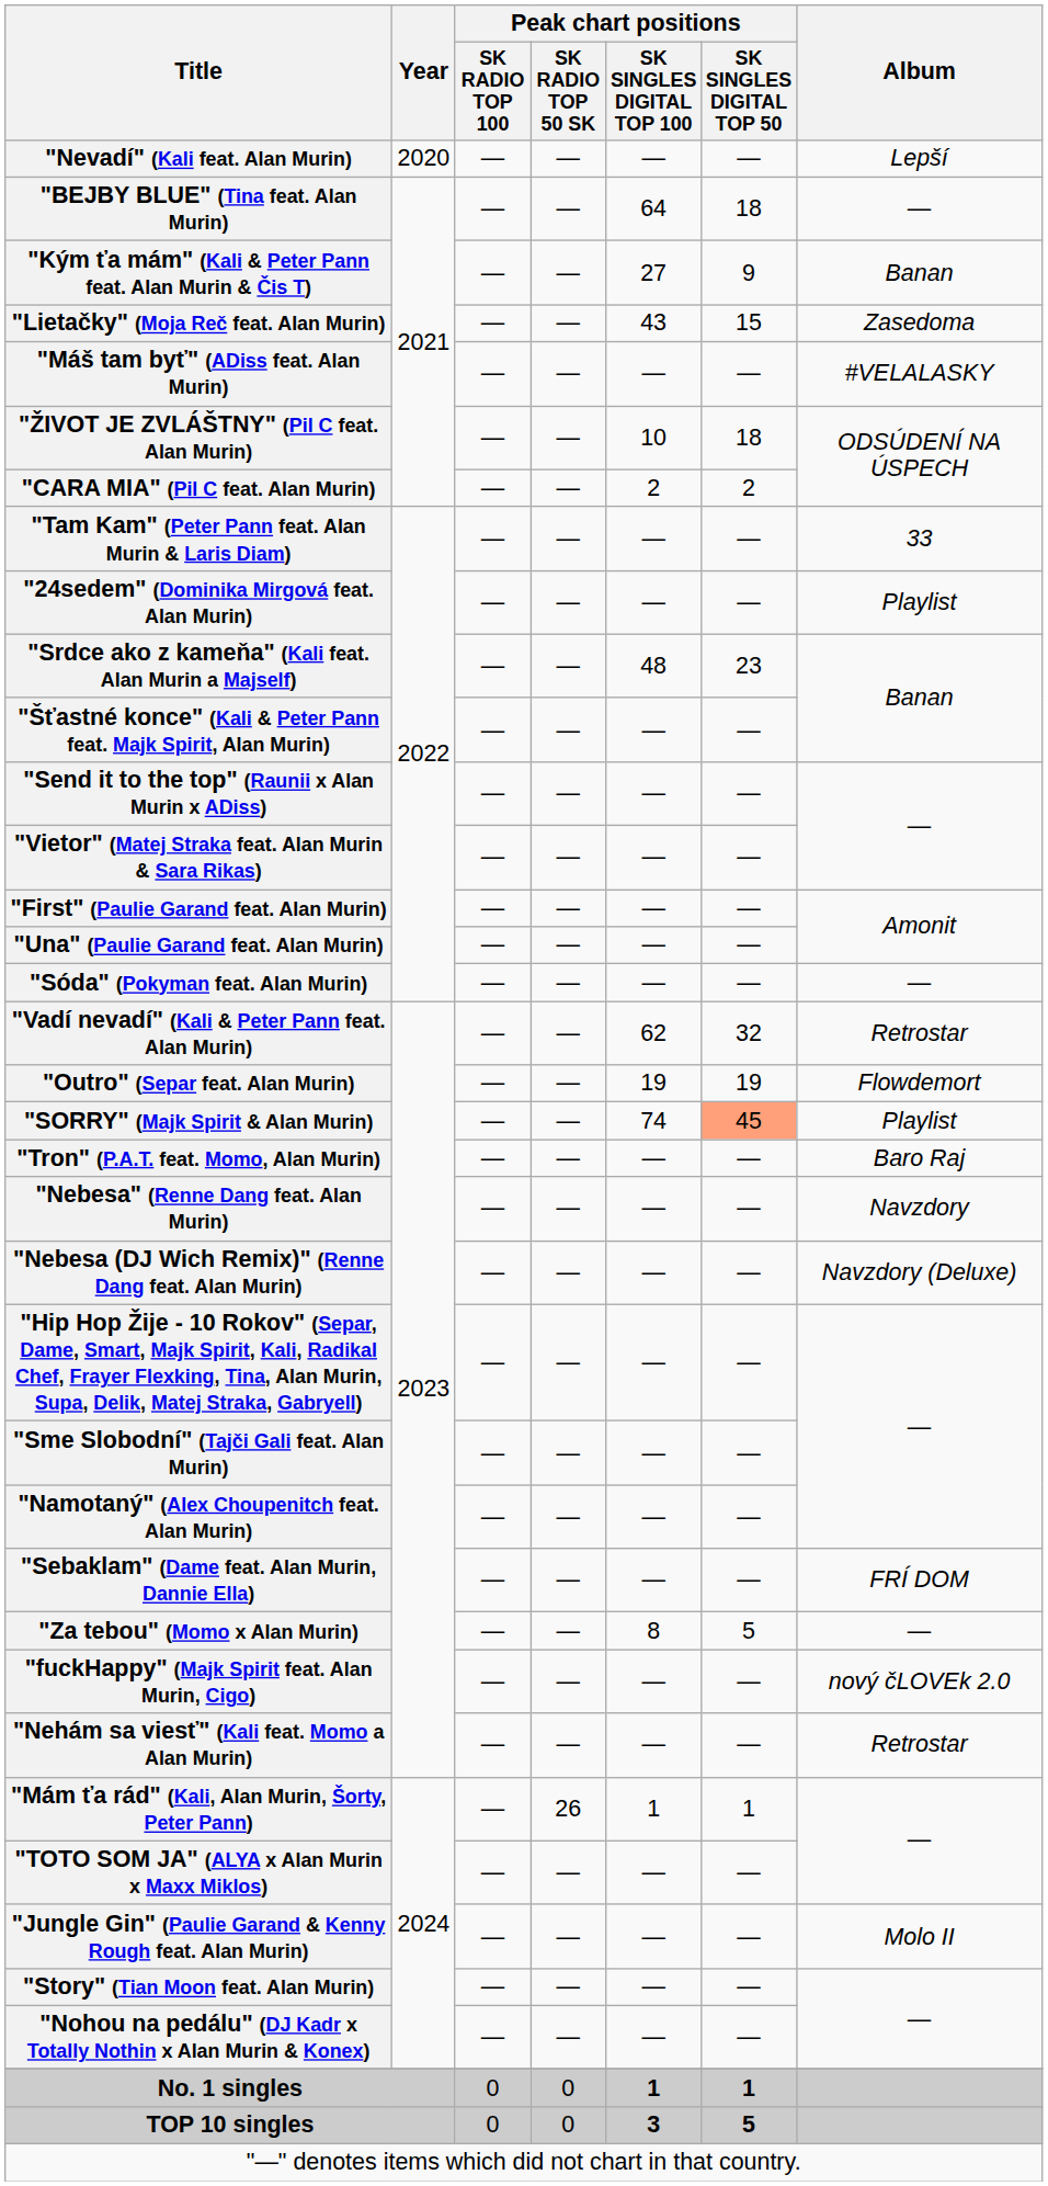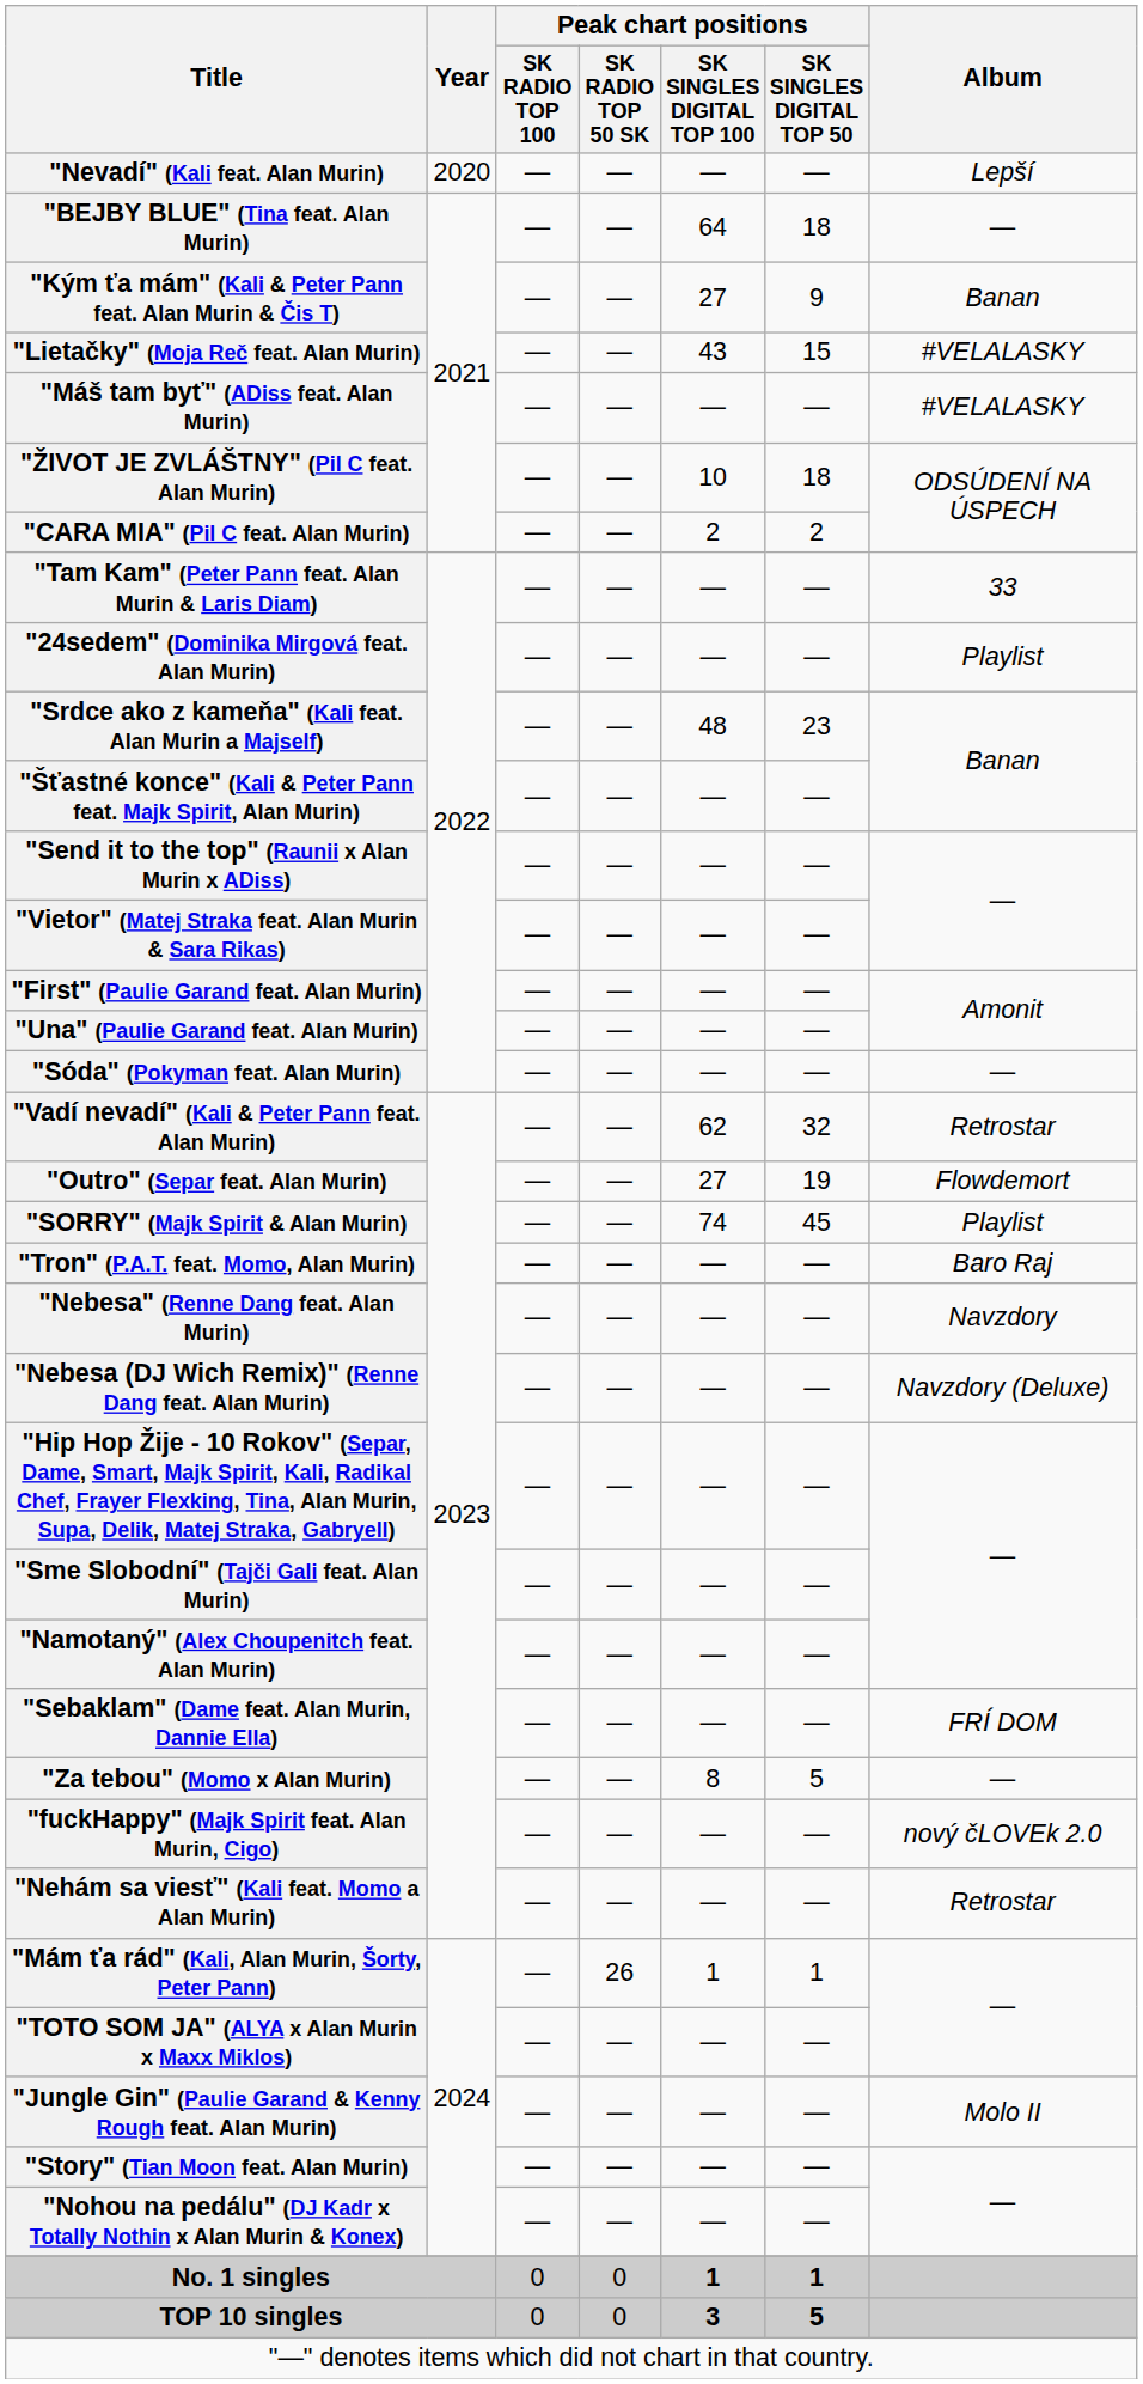"Lietačky" (Moja Reč feat. Alan Murin) | Album: Zasedoma -> #VELALASKY
"Outro" (Separ feat. Alan Murin) | Peak chart positions / SK SINGLES DIGITAL TOP 100: 19 -> 27
"SORRY" (Majk Spirit & Alan Murin) | Peak chart positions / SK SINGLES DIGITAL TOP 50: lightsalmon background -> no background
